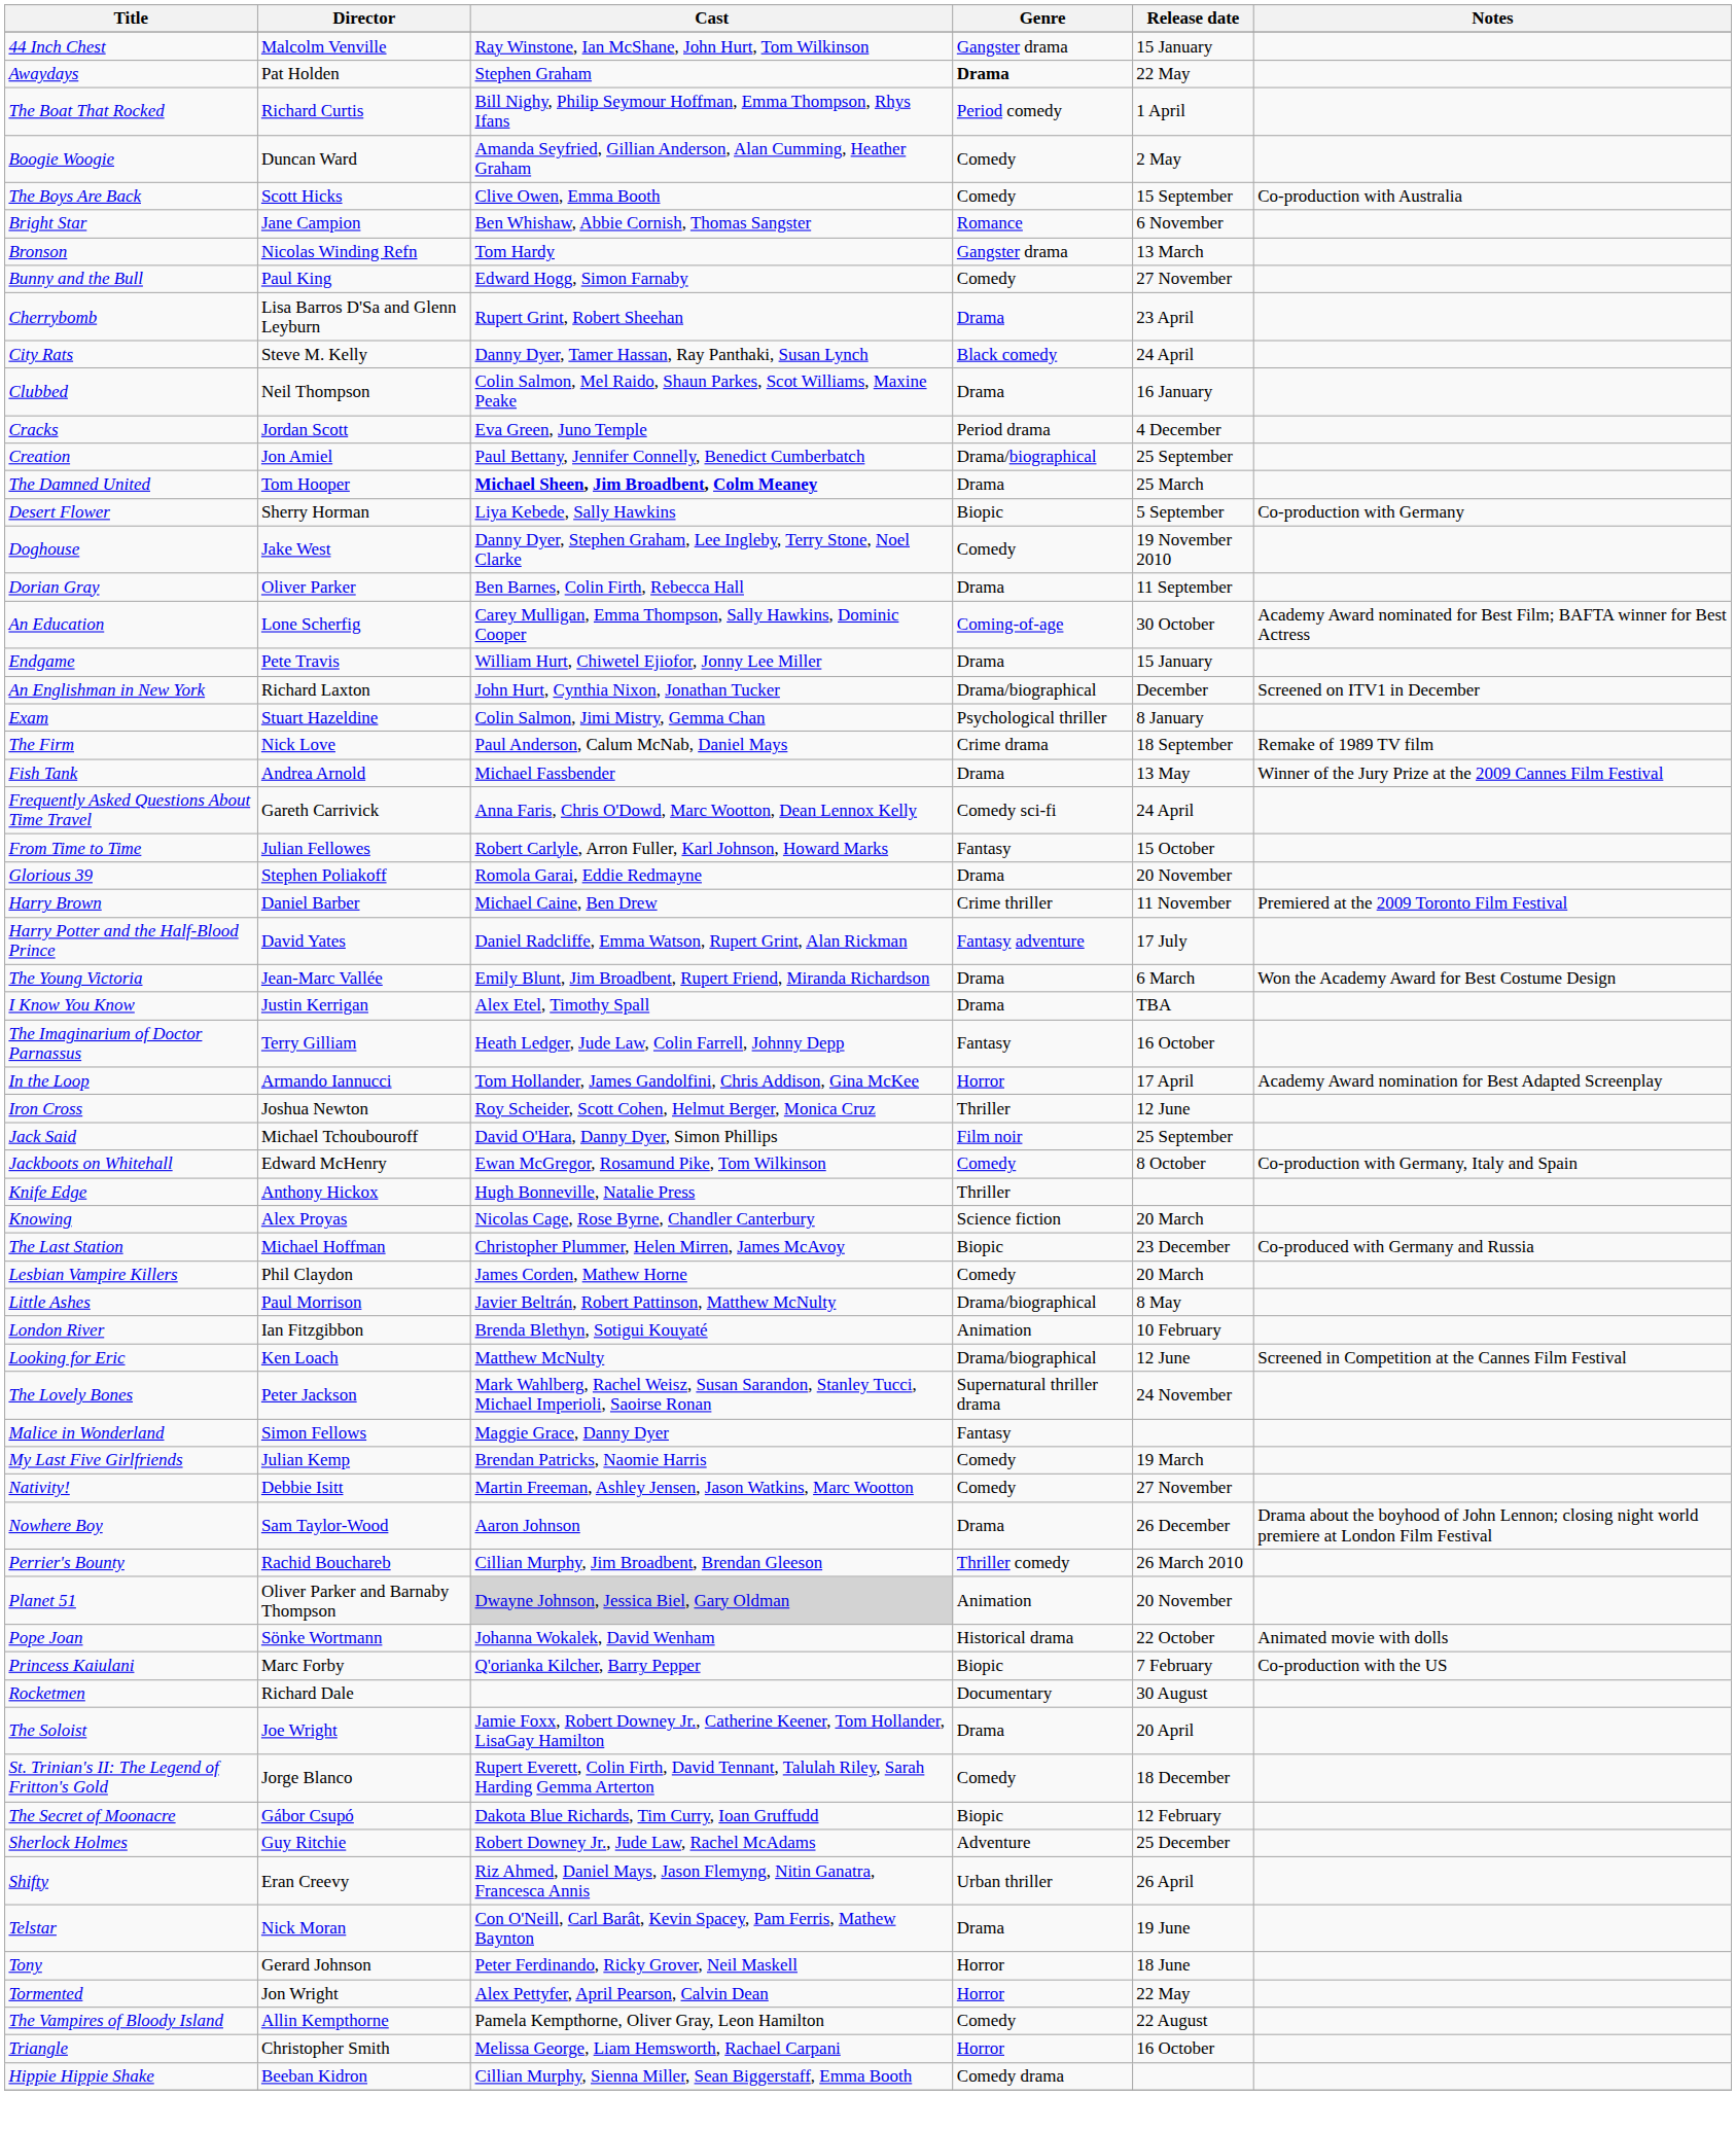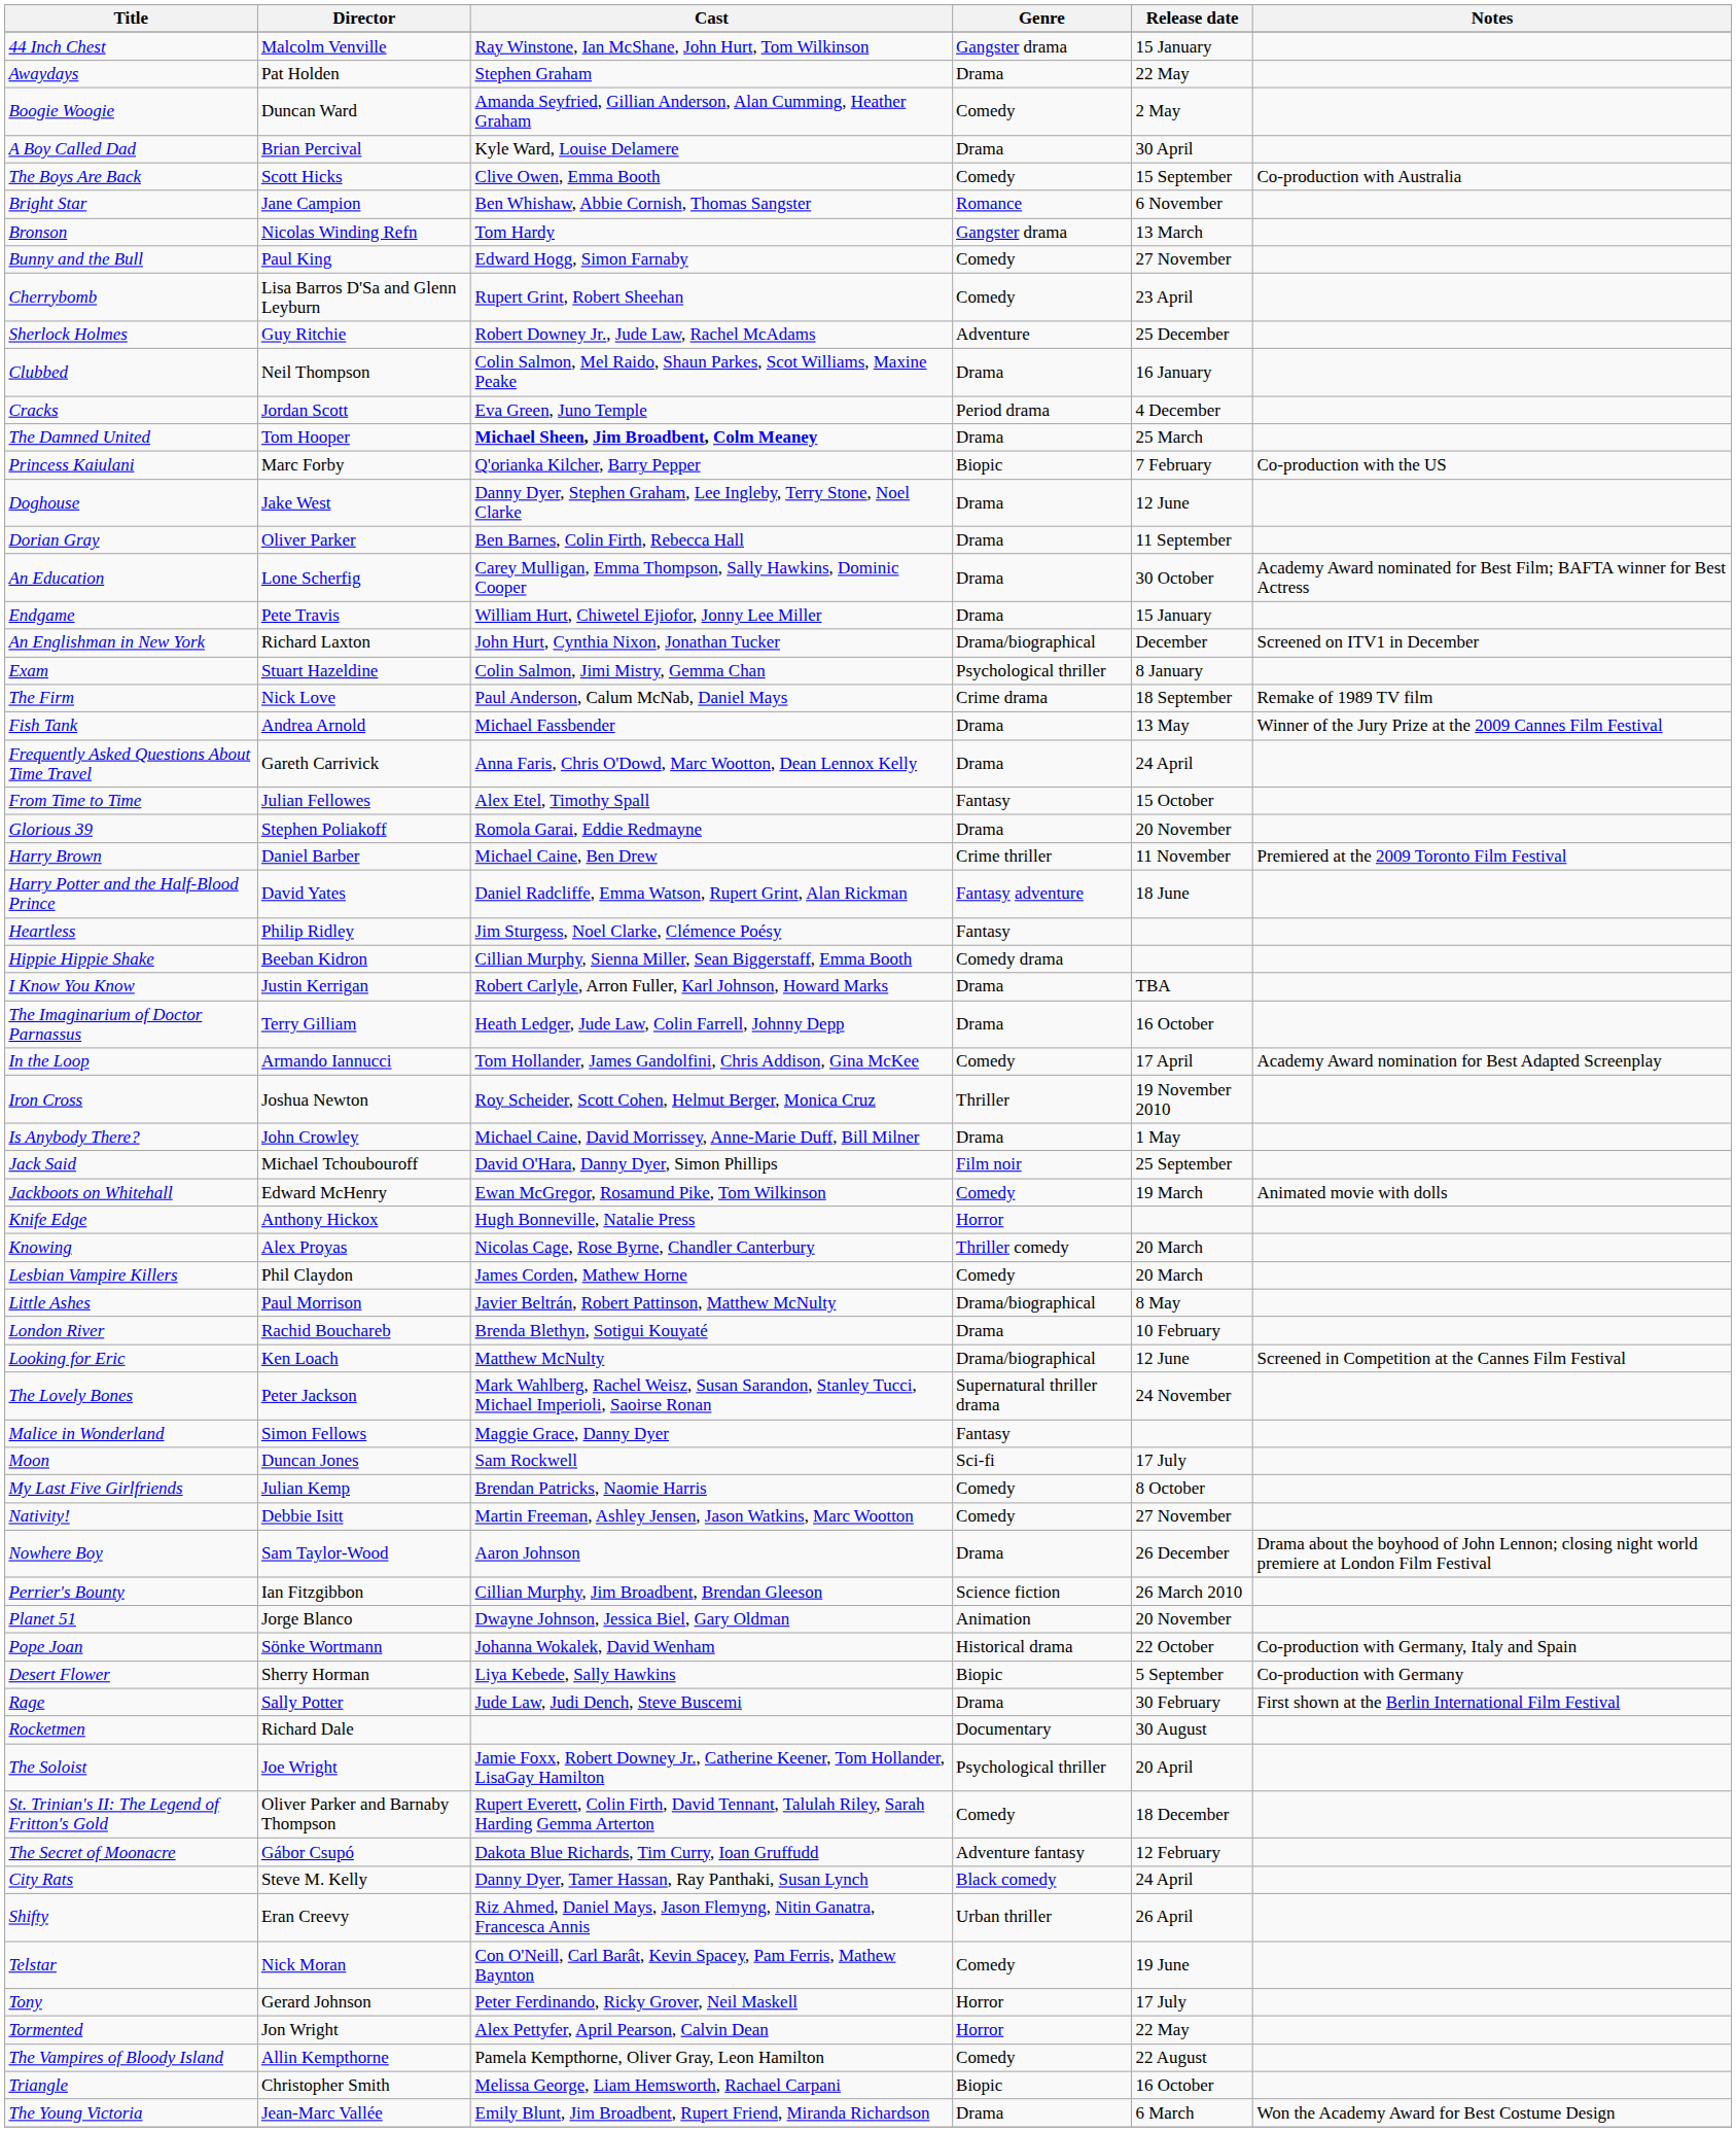Awaydays | Genre: bold -> normal
- row: The Boat That Rocked | Richard Curtis | Bill Nighy, Philip Seymour Hoffman, Emma Thompson, Rhys Ifans | Period comedy | 1 April
+ row: A Boy Called Dad | Brian Percival | Kyle Ward, Louise Delamere | Drama | 30 April
Cherrybomb | Genre: Drama -> Comedy
rows swapped: City Rats <-> Sherlock Holmes
- row: Creation | Jon Amiel | Paul Bettany, Jennifer Connelly, Benedict Cumberbatch | Drama/biographical | 25 September
rows swapped: Desert Flower <-> Princess Kaiulani
Doghouse | Genre: Comedy -> Drama
Doghouse | Release date: 19 November 2010 -> 12 June
An Education | Genre: Coming-of-age -> Drama
Frequently Asked Questions About Time Travel | Genre: Comedy sci-fi -> Drama
From Time to Time | Cast: Robert Carlyle, Arron Fuller, Karl Johnson, Howard Marks -> Alex Etel, Timothy Spall
Harry Potter and the Half-Blood Prince | Release date: 17 July -> 18 June
+ row: Heartless | Philip Ridley | Jim Sturgess, Noel Clarke, Clémence Poésy | Fantasy
rows swapped: Hippie Hippie Shake <-> The Young Victoria
I Know You Know | Cast: Alex Etel, Timothy Spall -> Robert Carlyle, Arron Fuller, Karl Johnson, Howard Marks
The Imaginarium of Doctor Parnassus | Genre: Fantasy -> Drama
In the Loop | Genre: Horror -> Comedy
Iron Cross | Release date: 12 June -> 19 November 2010
+ row: Is Anybody There? | John Crowley | Michael Caine, David Morrissey, Anne-Marie Duff, Bill Milner | Drama | 1 May
Jackboots on Whitehall | Release date: 8 October -> 19 March
Jackboots on Whitehall | Notes: Co-production with Germany, Italy and Spain -> Animated movie with dolls
Knife Edge | Genre: Thriller -> Horror
Knowing | Genre: Science fiction -> Thriller comedy
- row: The Last Station | Michael Hoffman | Christopher Plummer, Helen Mirren, James McAvoy | Biopic | 23 December | Co-produced with Germany and Russia
London River | Director: Ian Fitzgibbon -> Rachid Bouchareb
London River | Genre: Animation -> Drama
+ row: Moon | Duncan Jones | Sam Rockwell | Sci-fi | 17 July
My Last Five Girlfriends | Release date: 19 March -> 8 October
Perrier's Bounty | Director: Rachid Bouchareb -> Ian Fitzgibbon
Perrier's Bounty | Genre: Thriller comedy -> Science fiction
Planet 51 | Director: Oliver Parker and Barnaby Thompson -> Jorge Blanco
Planet 51 | Cast: lightgrey background -> no background
Pope Joan | Notes: Animated movie with dolls -> Co-production with Germany, Italy and Spain
+ row: Rage | Sally Potter | Jude Law, Judi Dench, Steve Buscemi | Drama | 30 February | First shown at the Berlin International Film Festival
The Soloist | Genre: Drama -> Psychological thriller
St. Trinian's II: The Legend of Fritton's Gold | Director: Jorge Blanco -> Oliver Parker and Barnaby Thompson
The Secret of Moonacre | Genre: Biopic -> Adventure fantasy
Telstar | Genre: Drama -> Comedy
Tony | Release date: 18 June -> 17 July
Triangle | Genre: Horror -> Biopic
